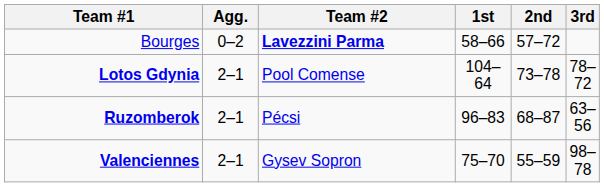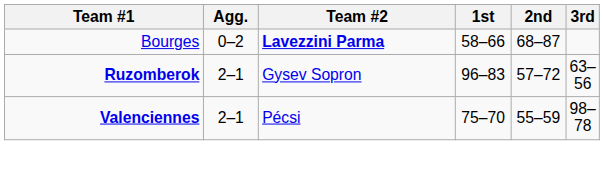Bourges | 2nd: 57–72 -> 68–87
- row: Lotos Gdynia | 2–1 | Pool Comense | 104–64 | 73–78 | 78–72
Ruzomberok | Team #2: Pécsi -> Gysev Sopron
Ruzomberok | 2nd: 68–87 -> 57–72
Valenciennes | Team #2: Gysev Sopron -> Pécsi
